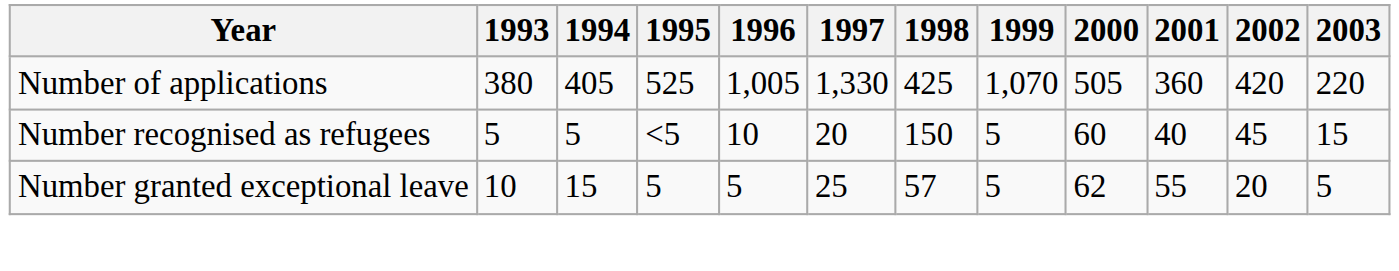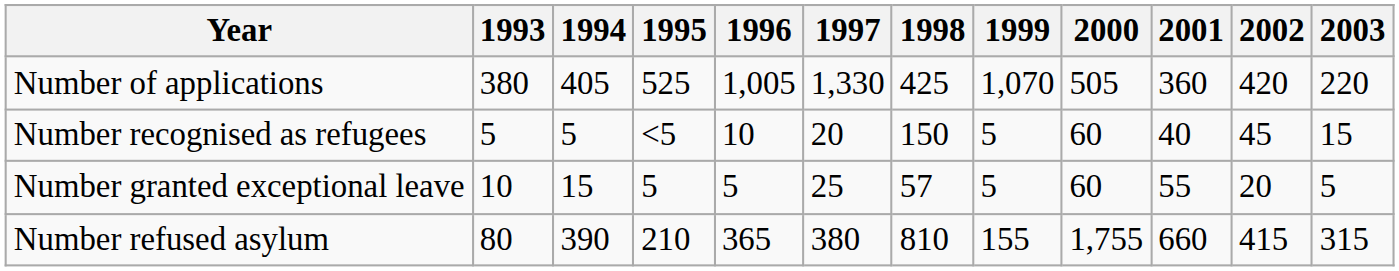Number granted exceptional leave | 2000: 62 -> 60
+ row: Number refused asylum | 80 | 390 | 210 | 365 | 380 | 810 | 155 | 1,755 | 660 | 415 | 315
